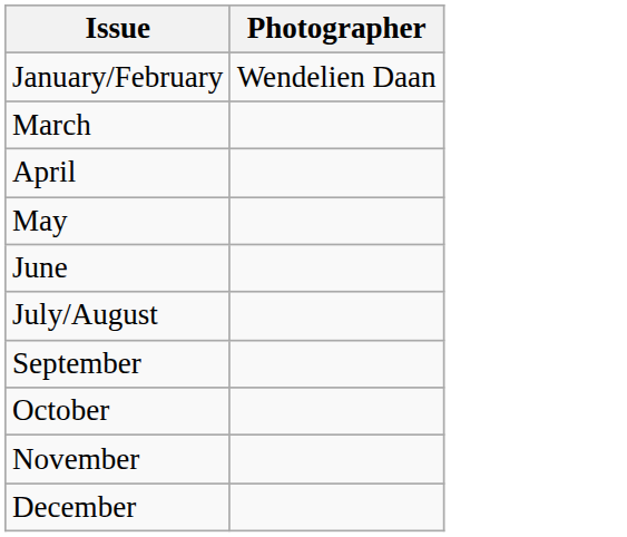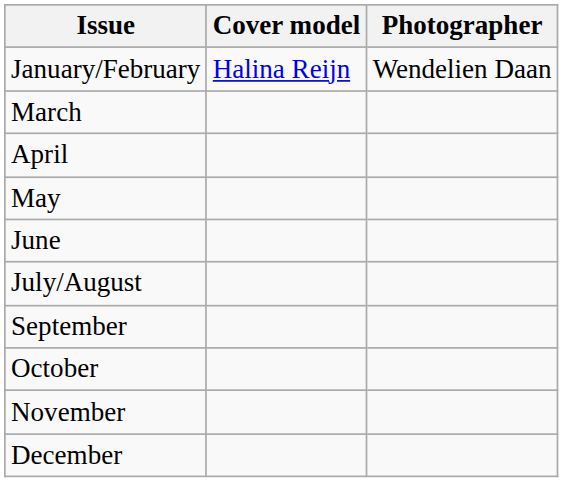+ column: Cover model | Halina Reijn
